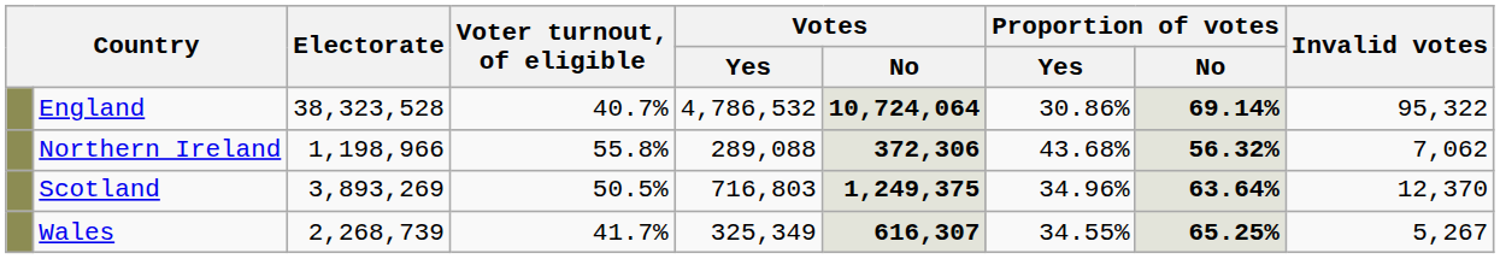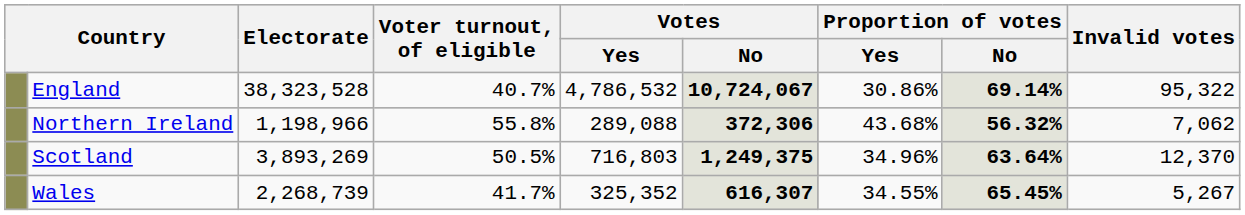England | Votes / No: 10,724,064 -> 10,724,067
Wales | Votes / Yes: 325,349 -> 325,352
Wales | Proportion of votes / No: 65.25% -> 65.45%
